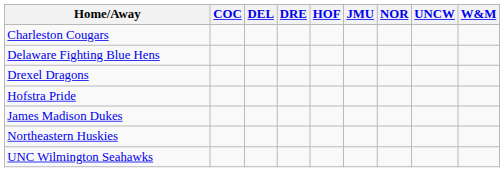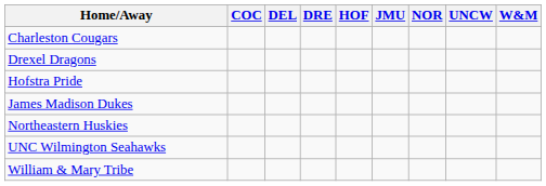- row: Delaware Fighting Blue Hens
+ row: William & Mary Tribe
